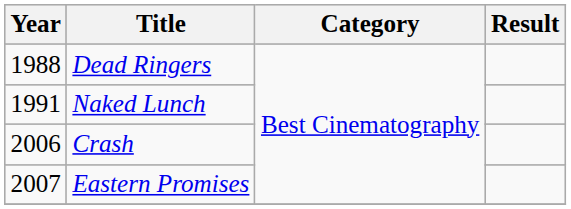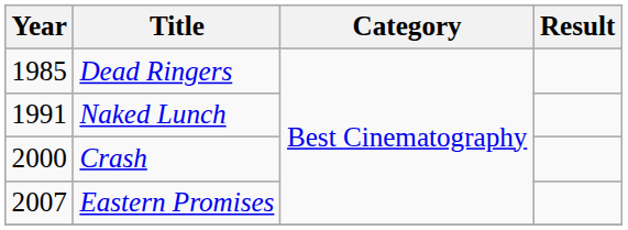Dead Ringers | Year: 1988 -> 1985
Crash | Year: 2006 -> 2000
